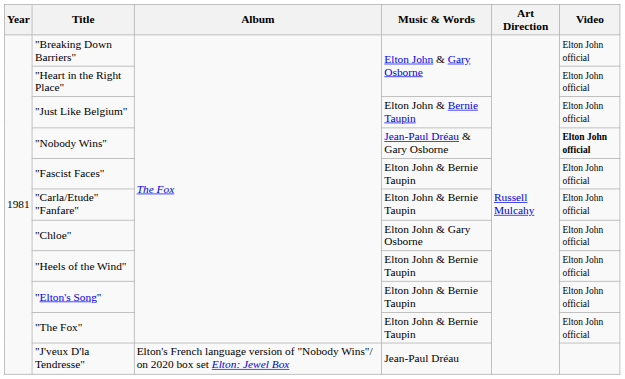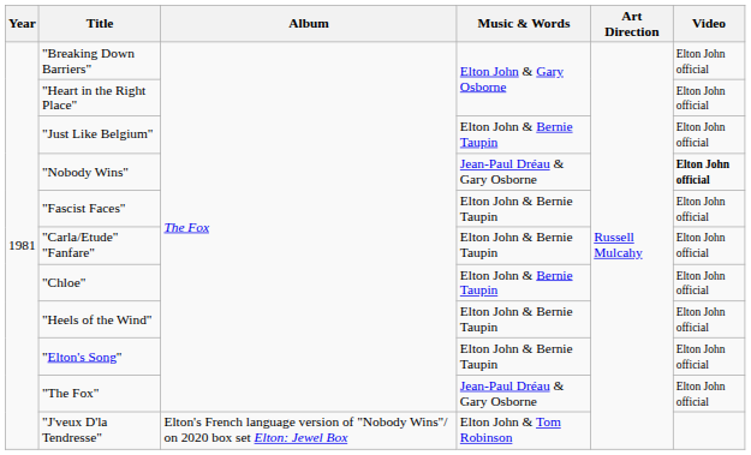"Chloe" | Music & Words: Elton John & Gary Osborne -> Elton John & Bernie Taupin
"The Fox" | Music & Words: Elton John & Bernie Taupin -> Jean-Paul Dréau & Gary Osborne
"J'veux D'la Tendresse" | Music & Words: Jean-Paul Dréau -> Elton John & Tom Robinson
